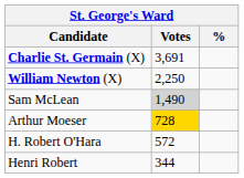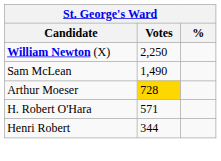- row: Charlie St. Germain (X) | 3,691
Sam McLean | Votes: lightgrey background -> no background
H. Robert O'Hara | Votes: 572 -> 571
